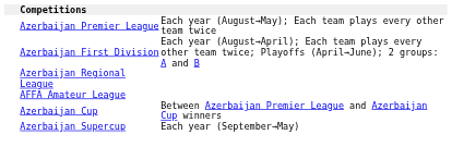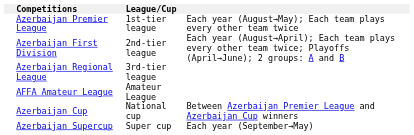+ column: League/Cup | 1st-tier league | 2nd-tier league | 3rd-tier league | Amateur League | National cup | Super cup
